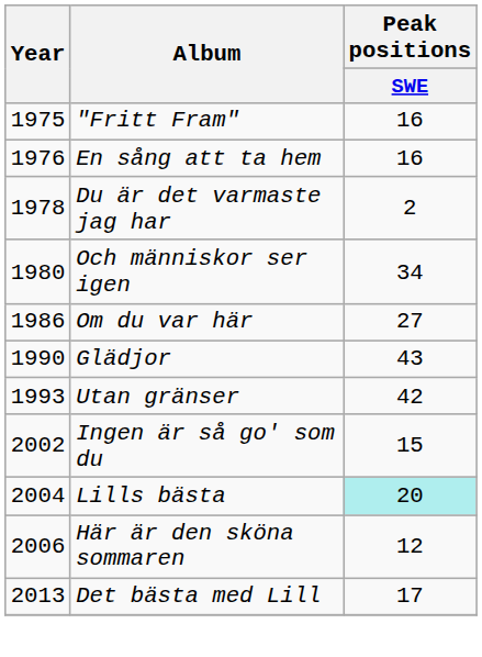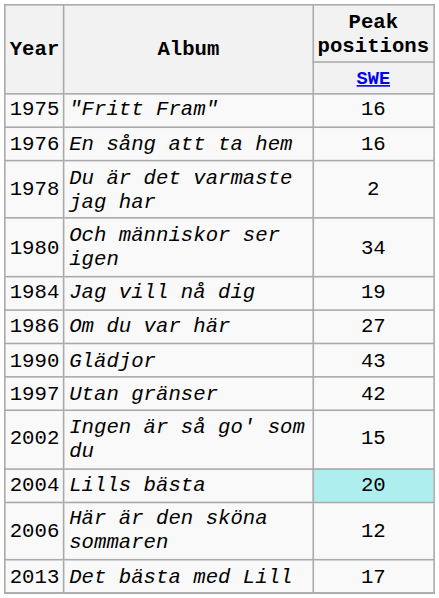+ row: 1984 | Jag vill nå dig | 19
Utan gränser | Year: 1993 -> 1997
